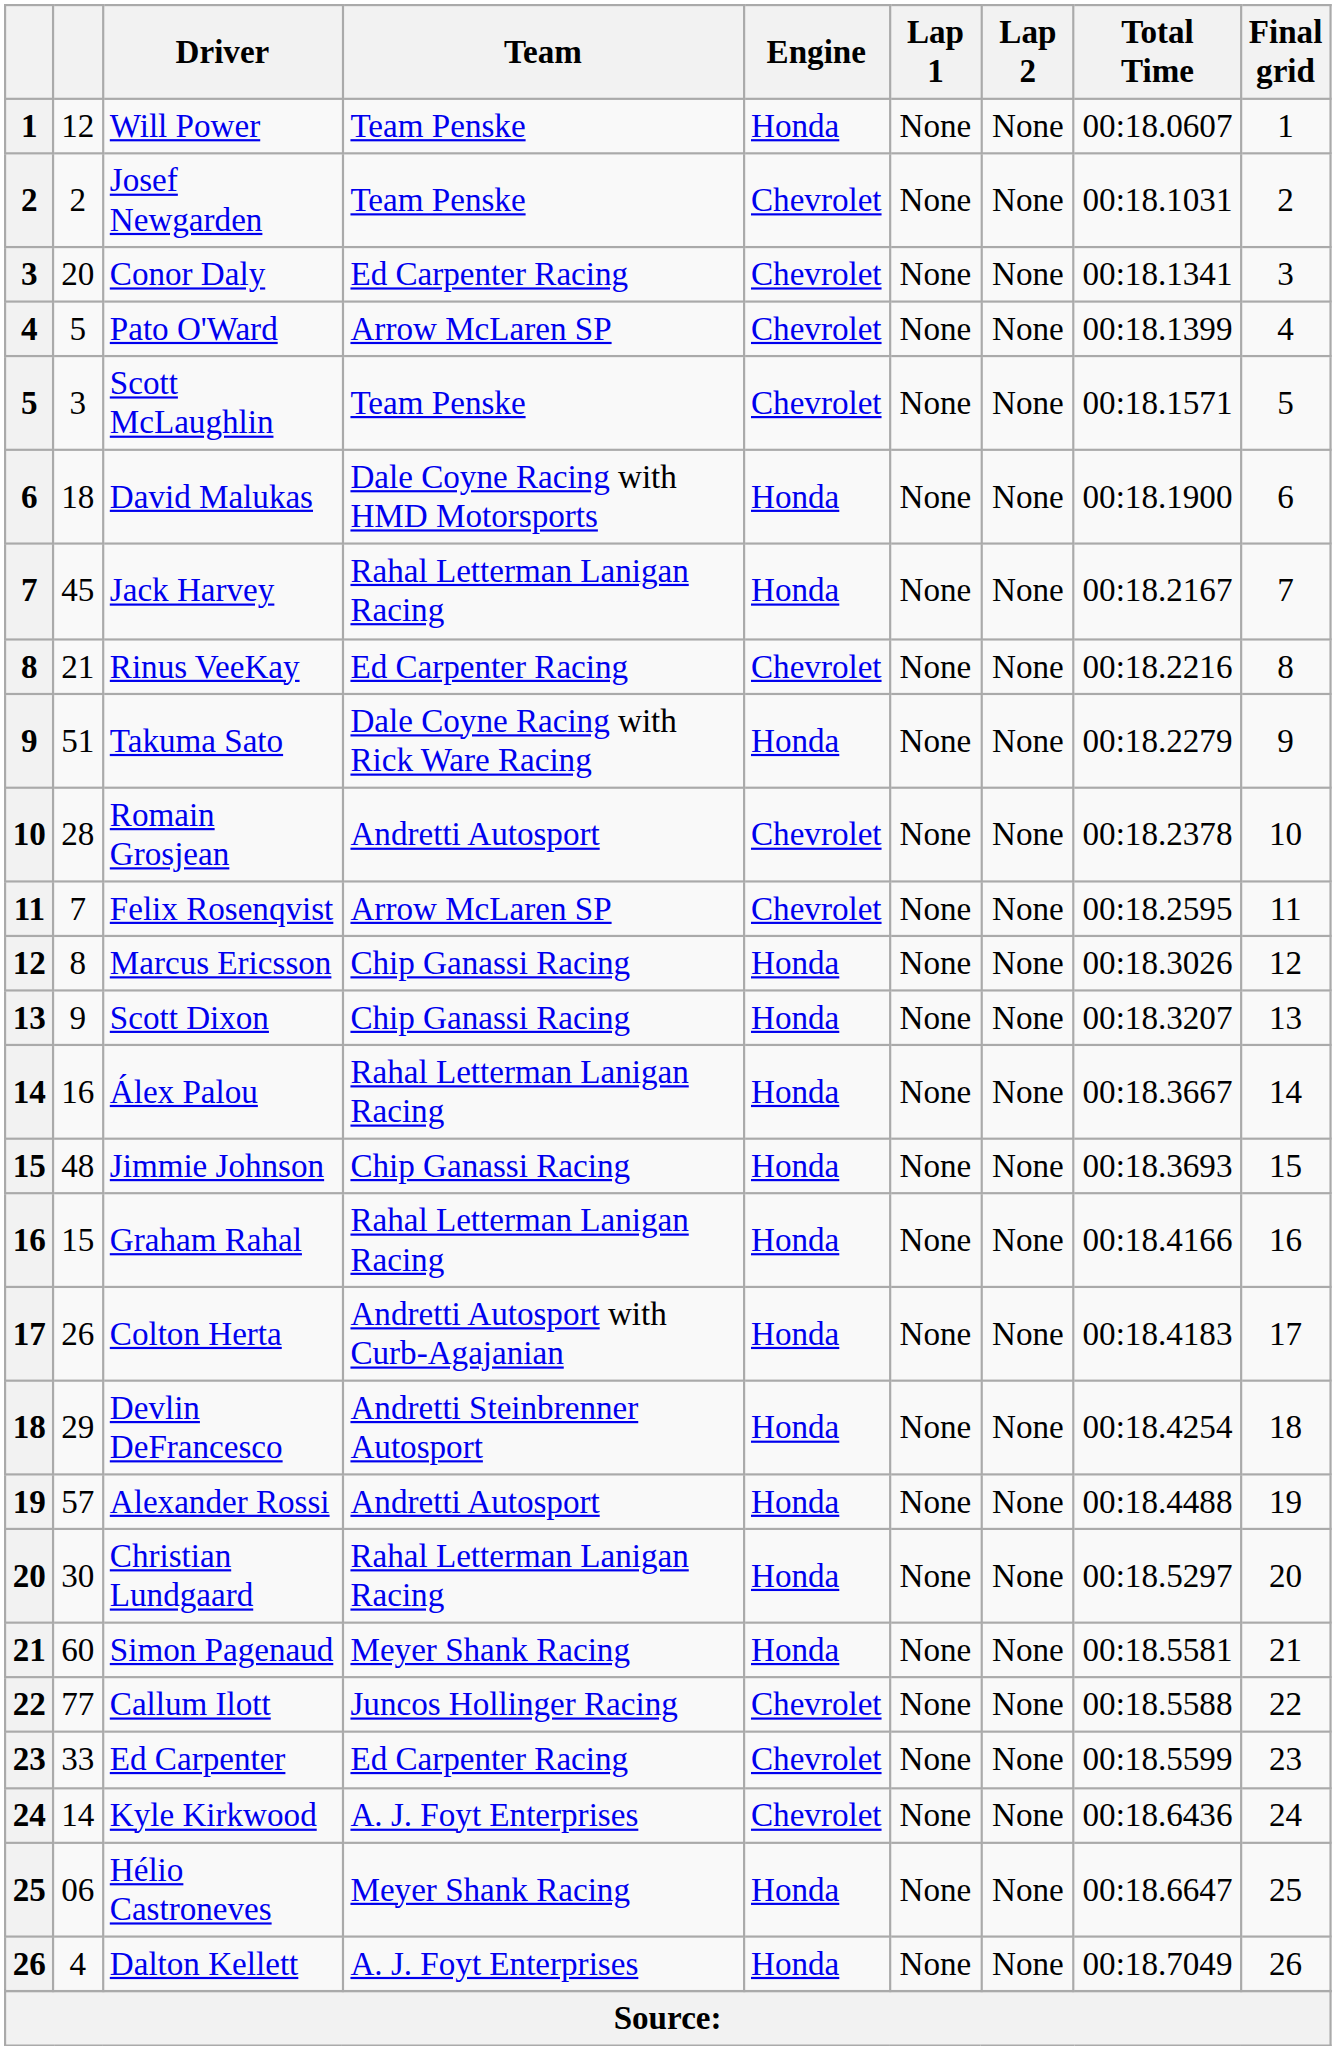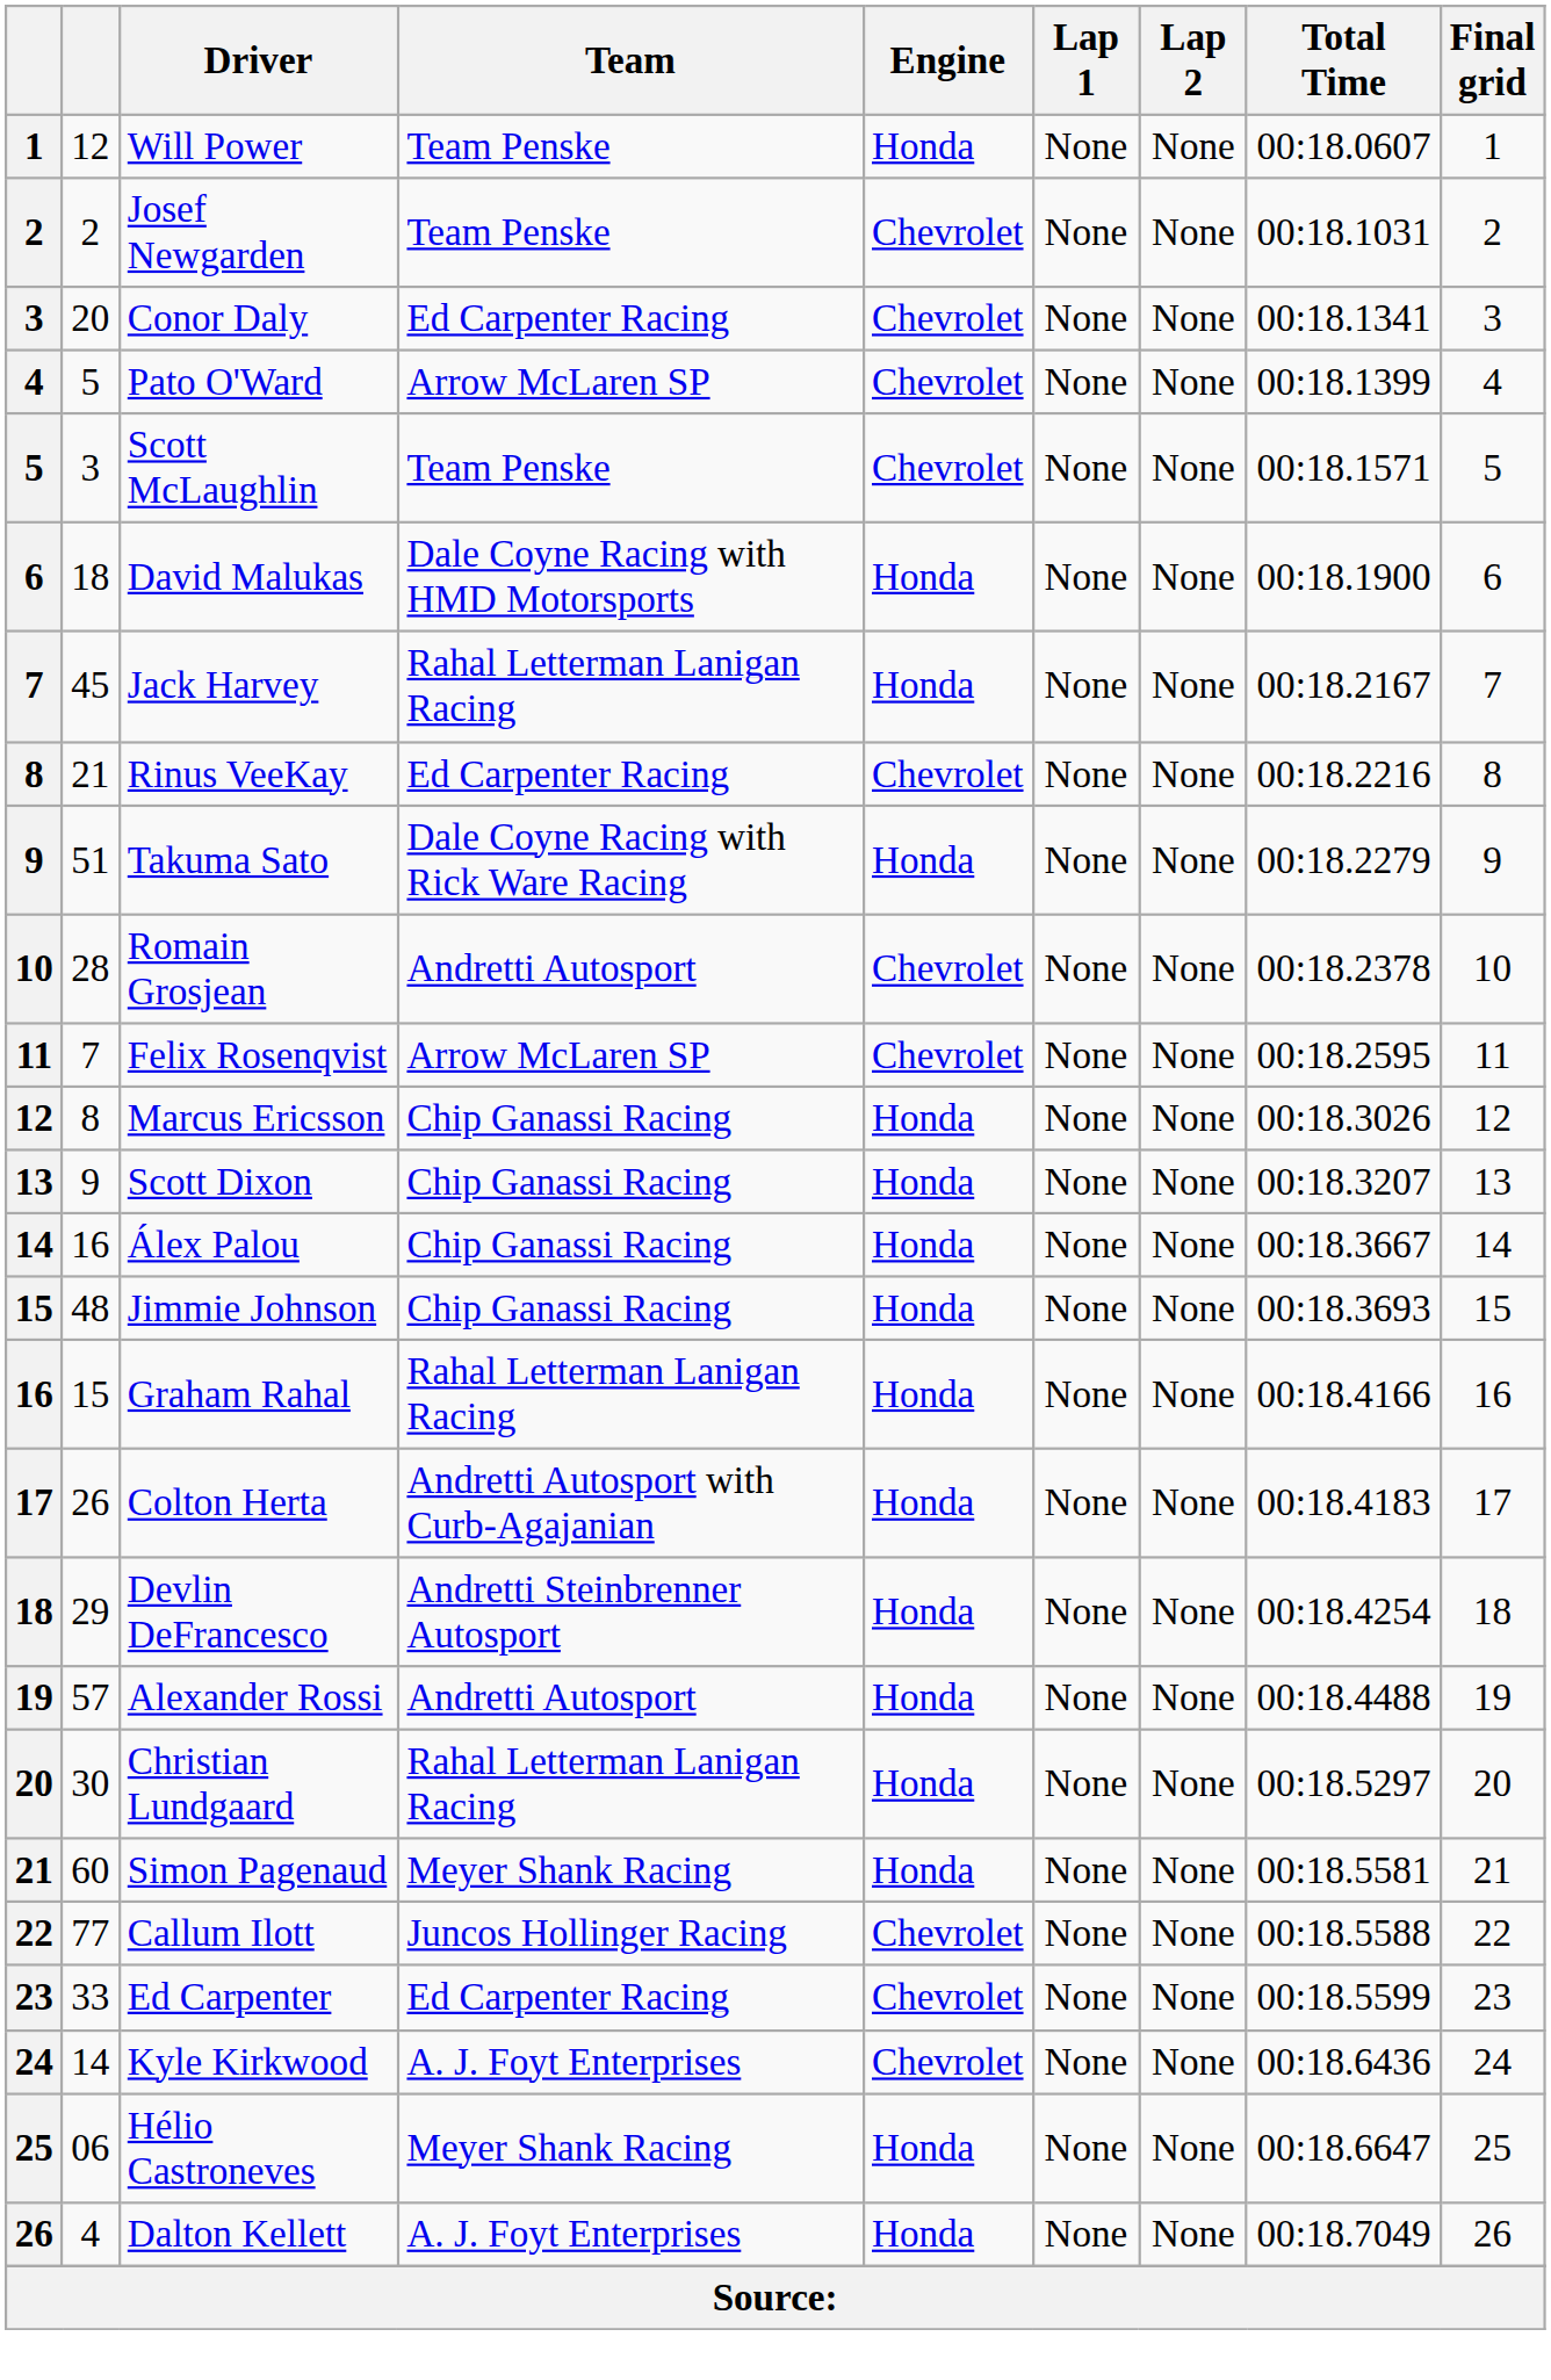Álex Palou | Team: Rahal Letterman Lanigan Racing -> Chip Ganassi Racing
